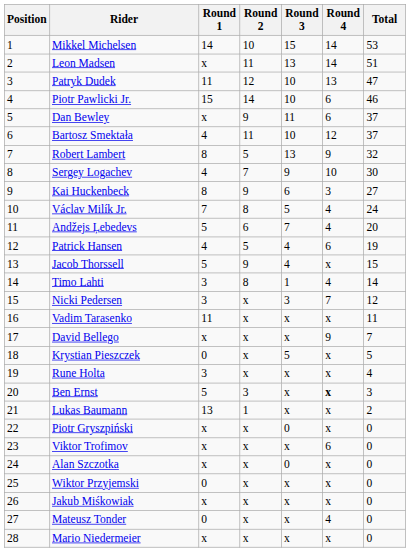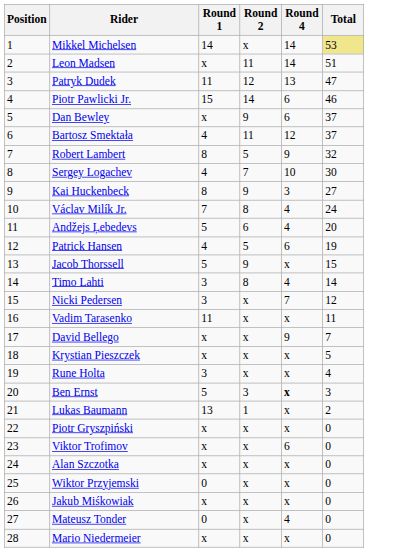- column: Round 3 | 15 | 13 | 10 | 10 | 11 | 10 | 13 | 9 | 6 | 5 | 7 | 4 | 4 | 1 | 3 | x | x | 5 | x | x | x | 0 | x | 0 | x | x | x | x
Mikkel Michelsen | Round 2: 10 -> x
Mikkel Michelsen | Total: no background -> khaki background
Krystian Pieszczek | Round 1: 0 -> x
